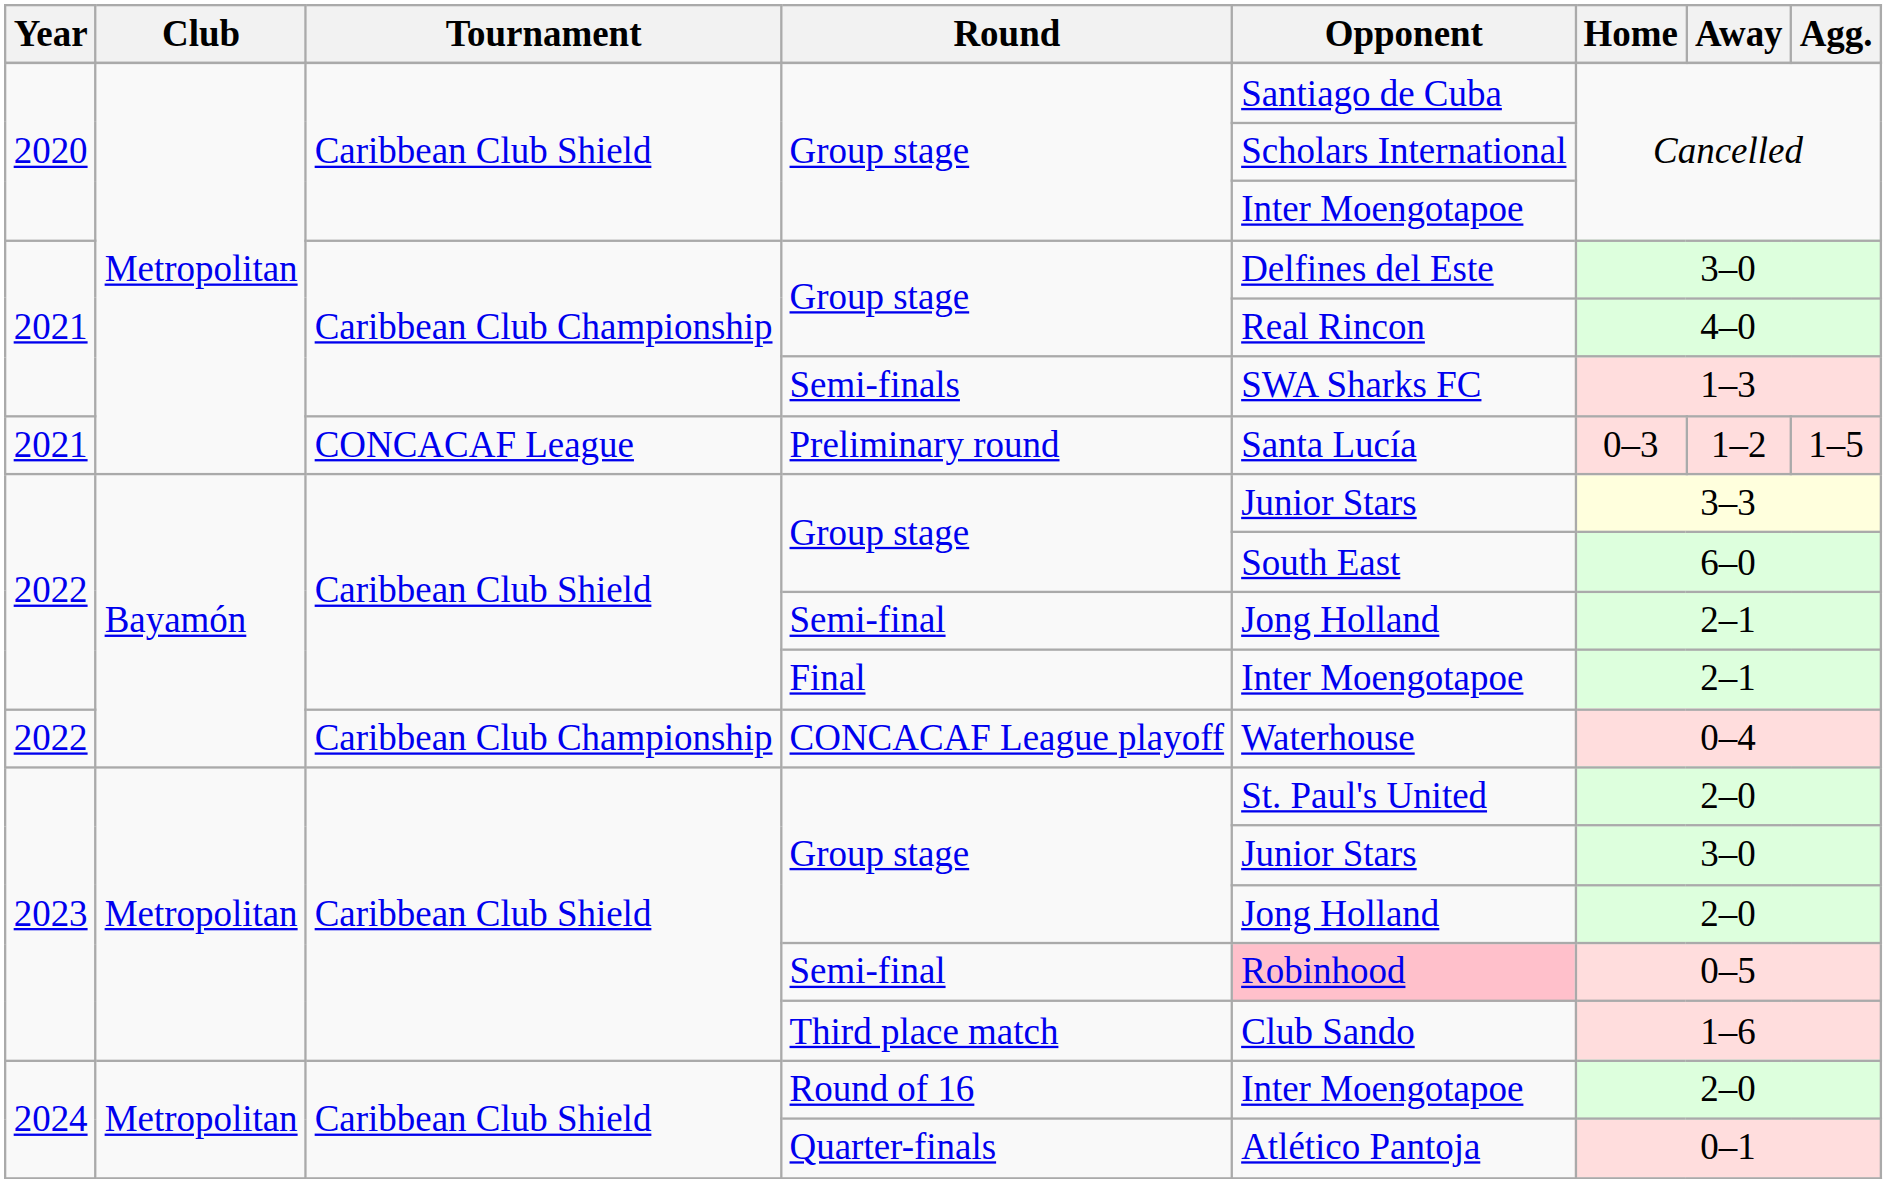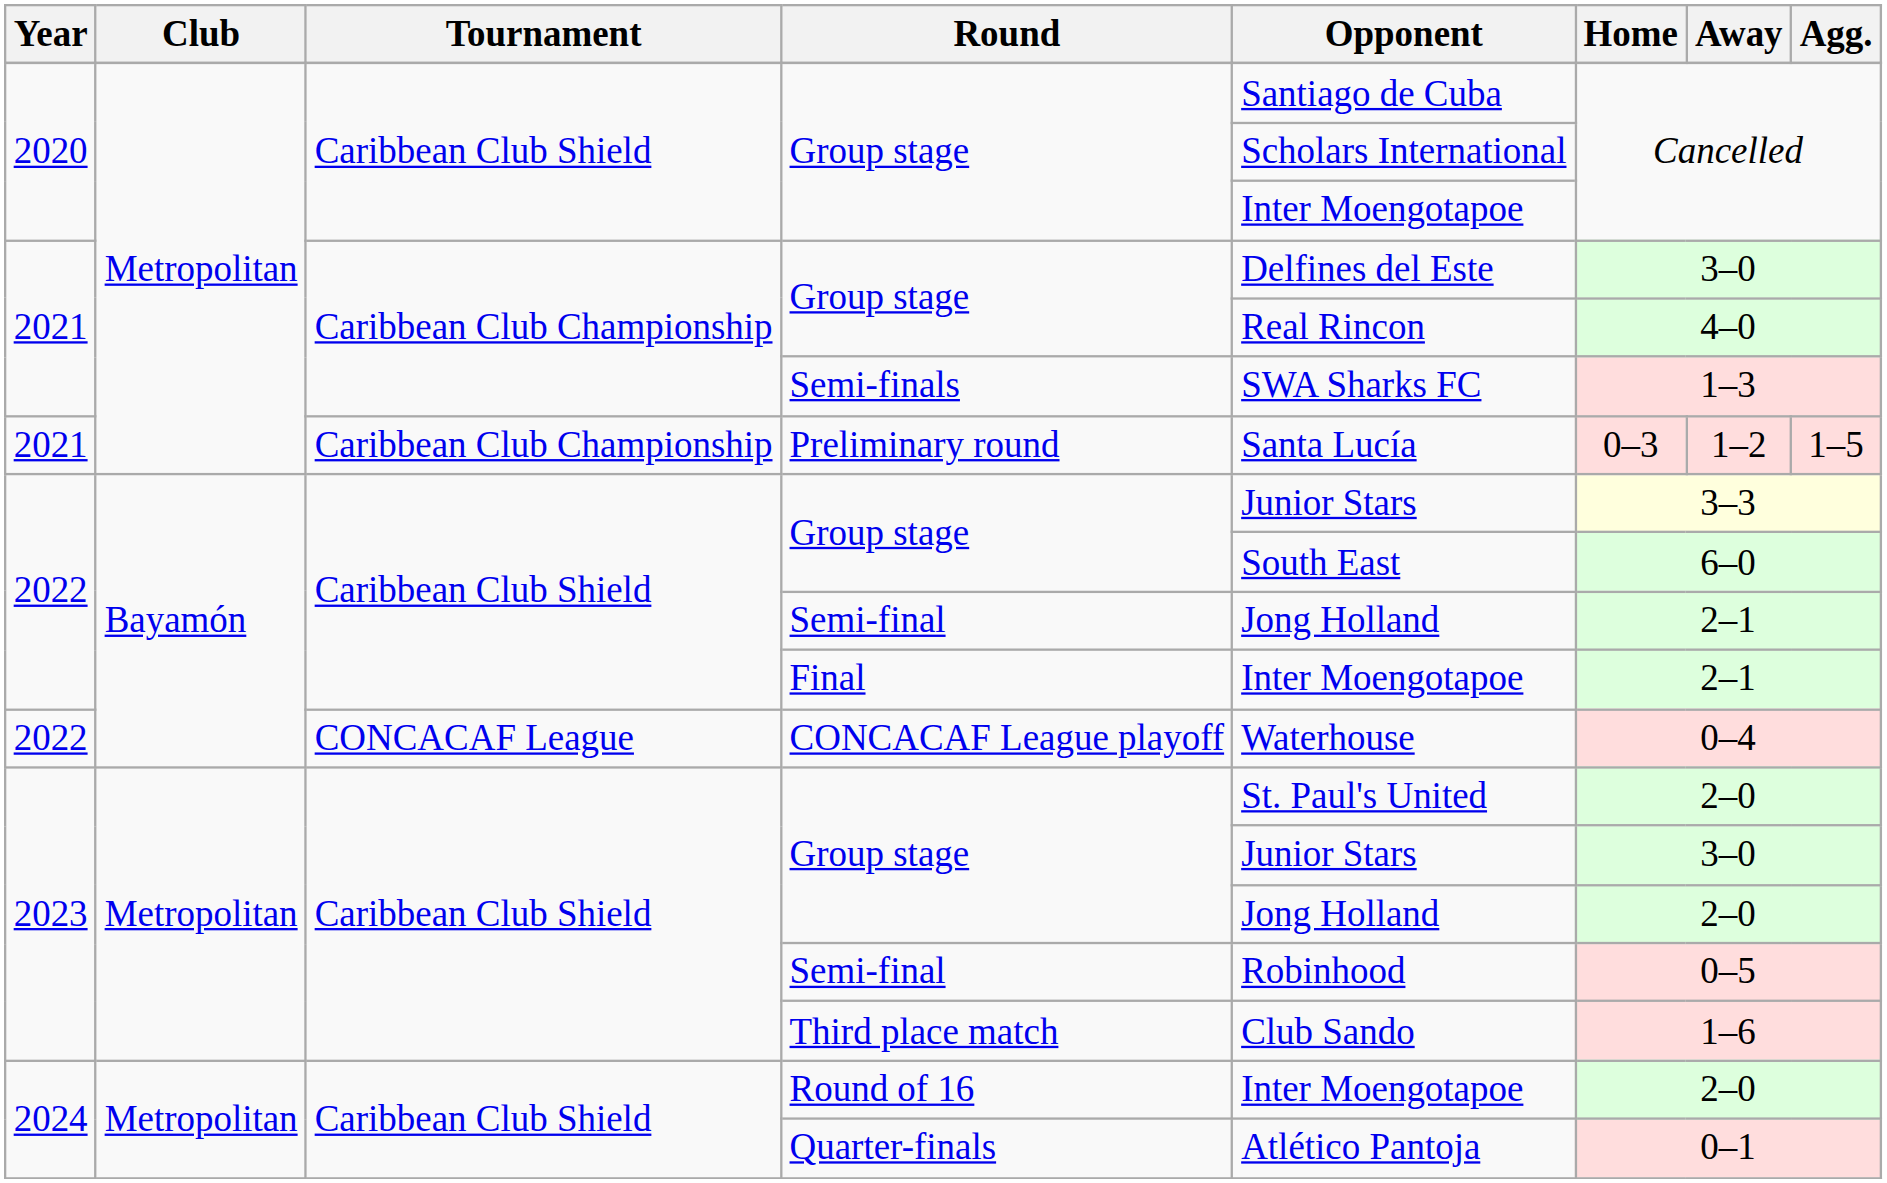Preliminary round | Tournament: CONCACAF League -> Caribbean Club Championship
CONCACAF League playoff | Tournament: Caribbean Club Championship -> CONCACAF League
2023 / Semi-final | Opponent: pink background -> no background
